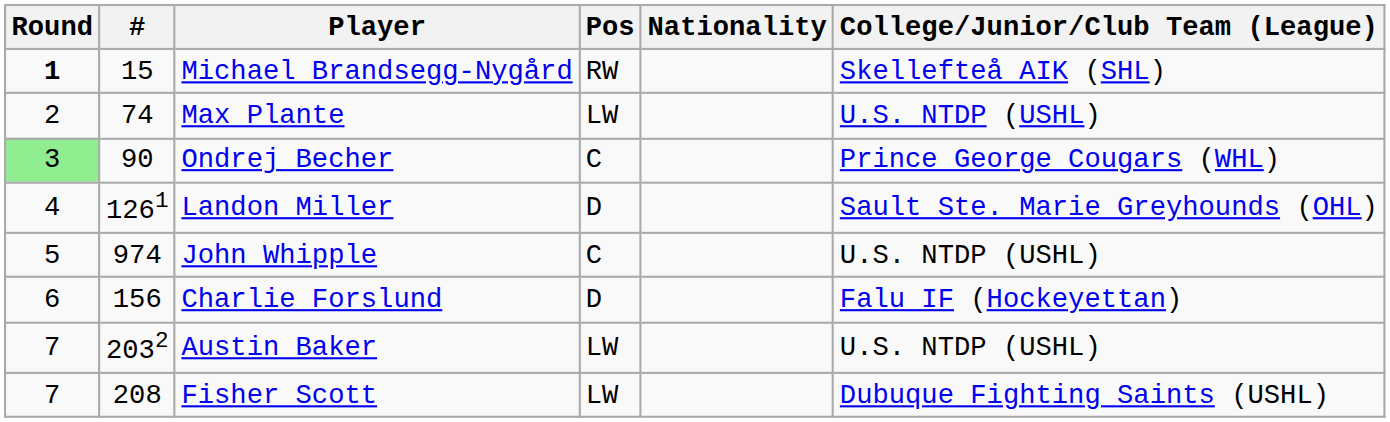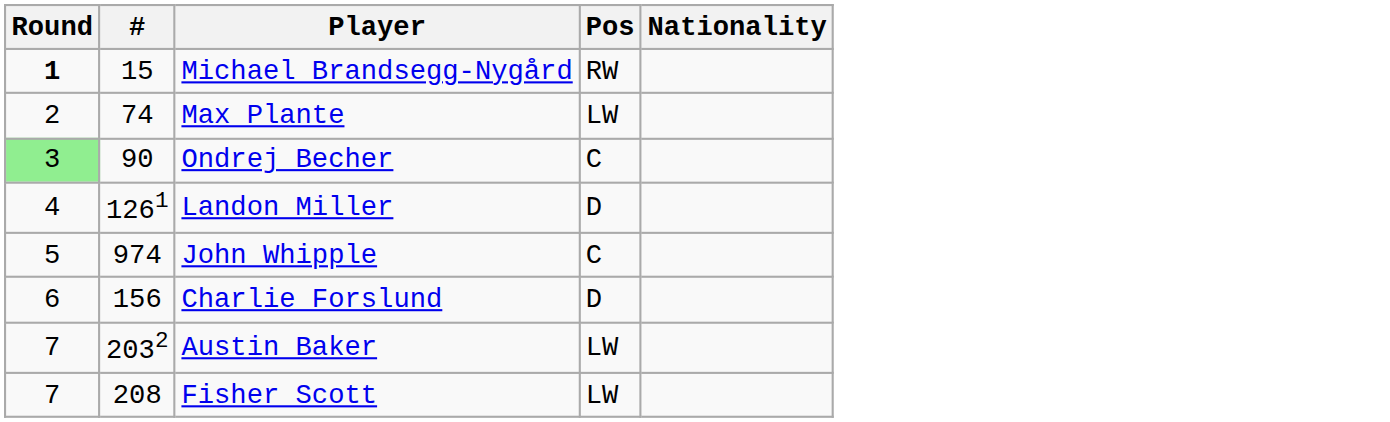- column: College/Junior/Club Team (League) | Skellefteå AIK (SHL) | U.S. NTDP (USHL) | Prince George Cougars (WHL) | Sault Ste. Marie Greyhounds (OHL) | U.S. NTDP (USHL) | Falu IF (Hockeyettan) | U.S. NTDP (USHL) | Dubuque Fighting Saints (USHL)
